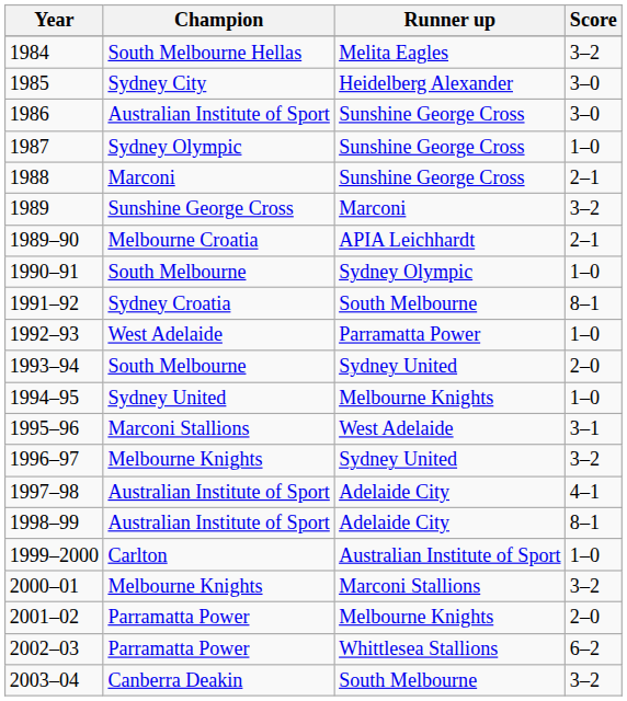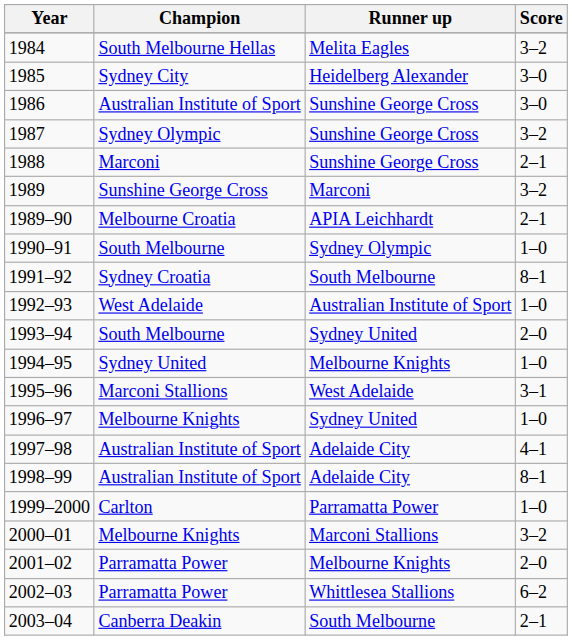1987 | Score: 1–0 -> 3–2
1992–93 | Runner up: Parramatta Power -> Australian Institute of Sport
1996–97 | Score: 3–2 -> 1–0
1999–2000 | Runner up: Australian Institute of Sport -> Parramatta Power
2003–04 | Score: 3–2 -> 2–1
